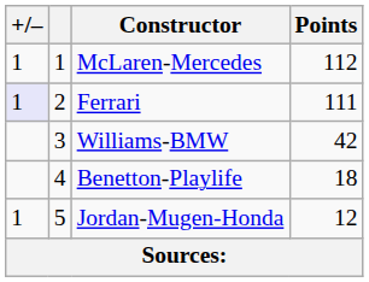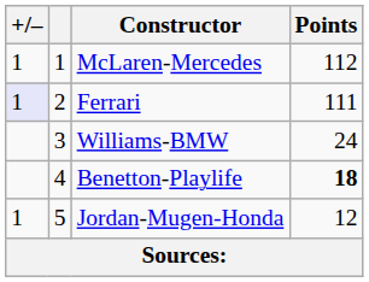Williams-BMW | Points: 42 -> 24
Benetton-Playlife | Points: normal -> bold
